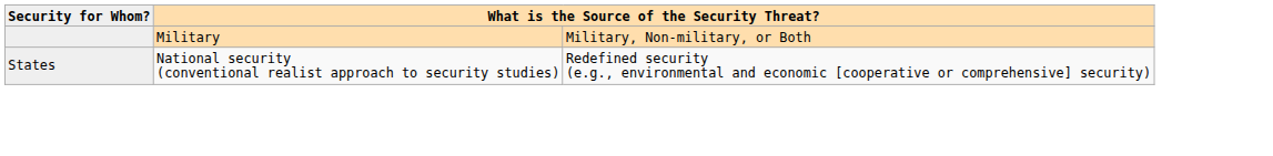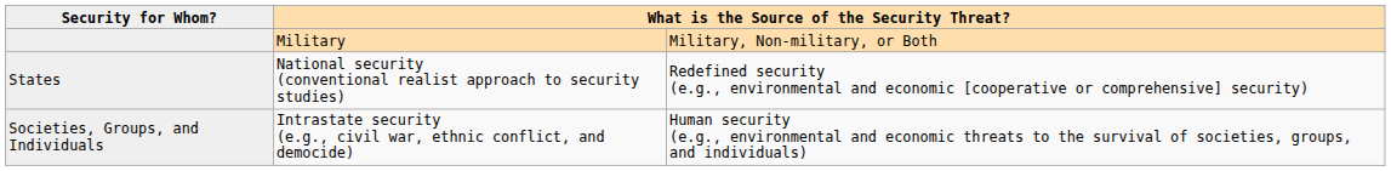+ row: Societies, Groups, and Individuals | Intrastate security (e.g., civil war, ethnic conflict, and democide) | Human security (e.g., environmental and economic threats to the survival of societies, groups, and individuals)
